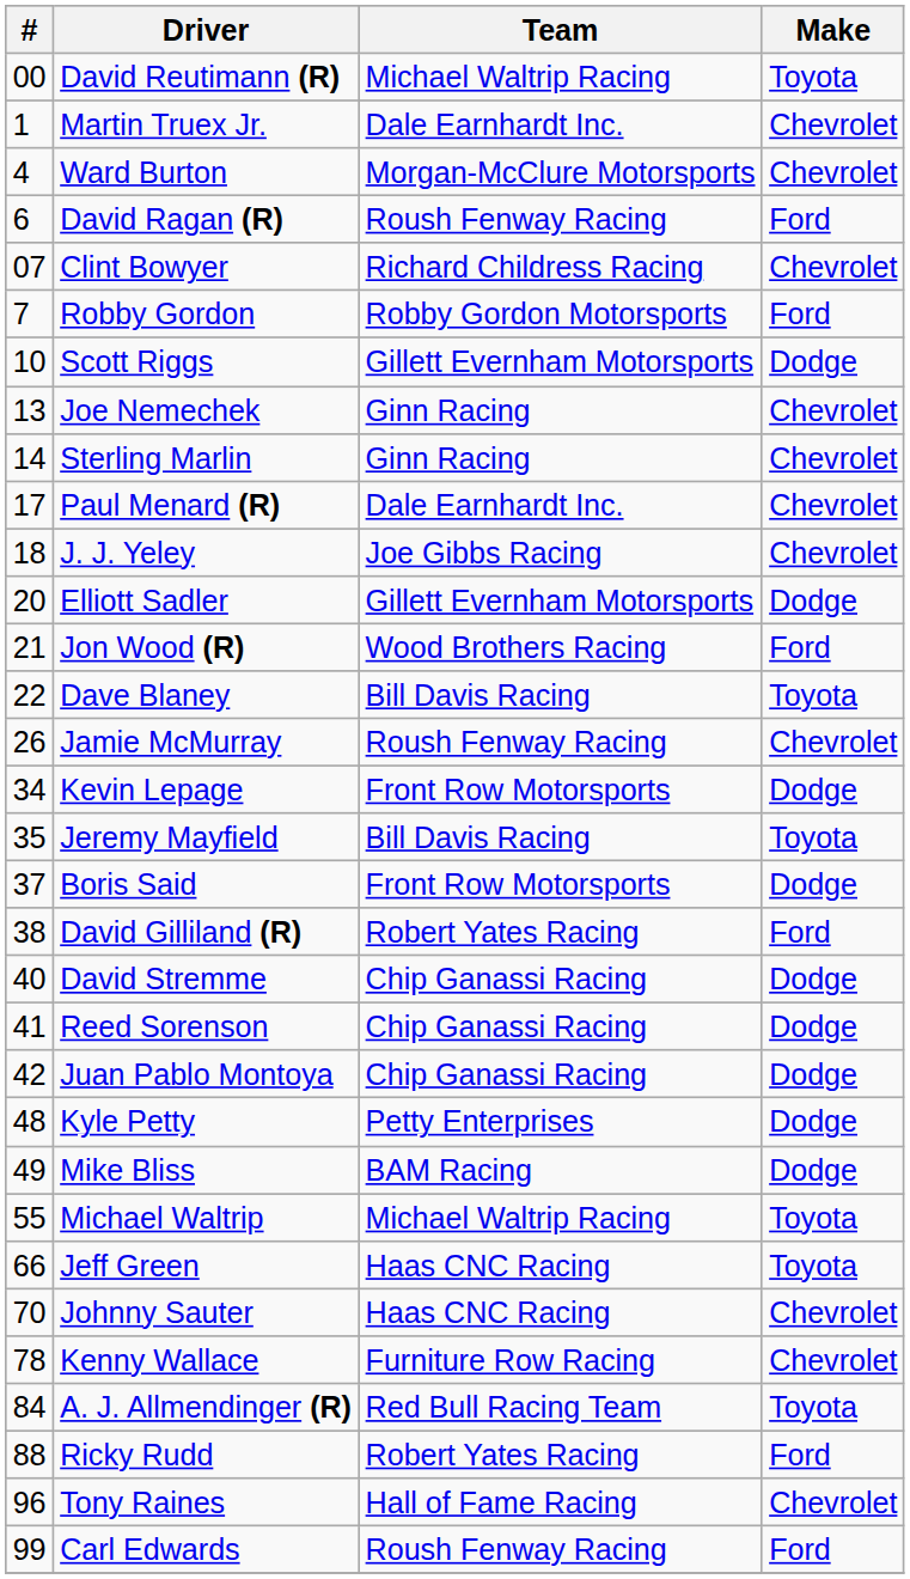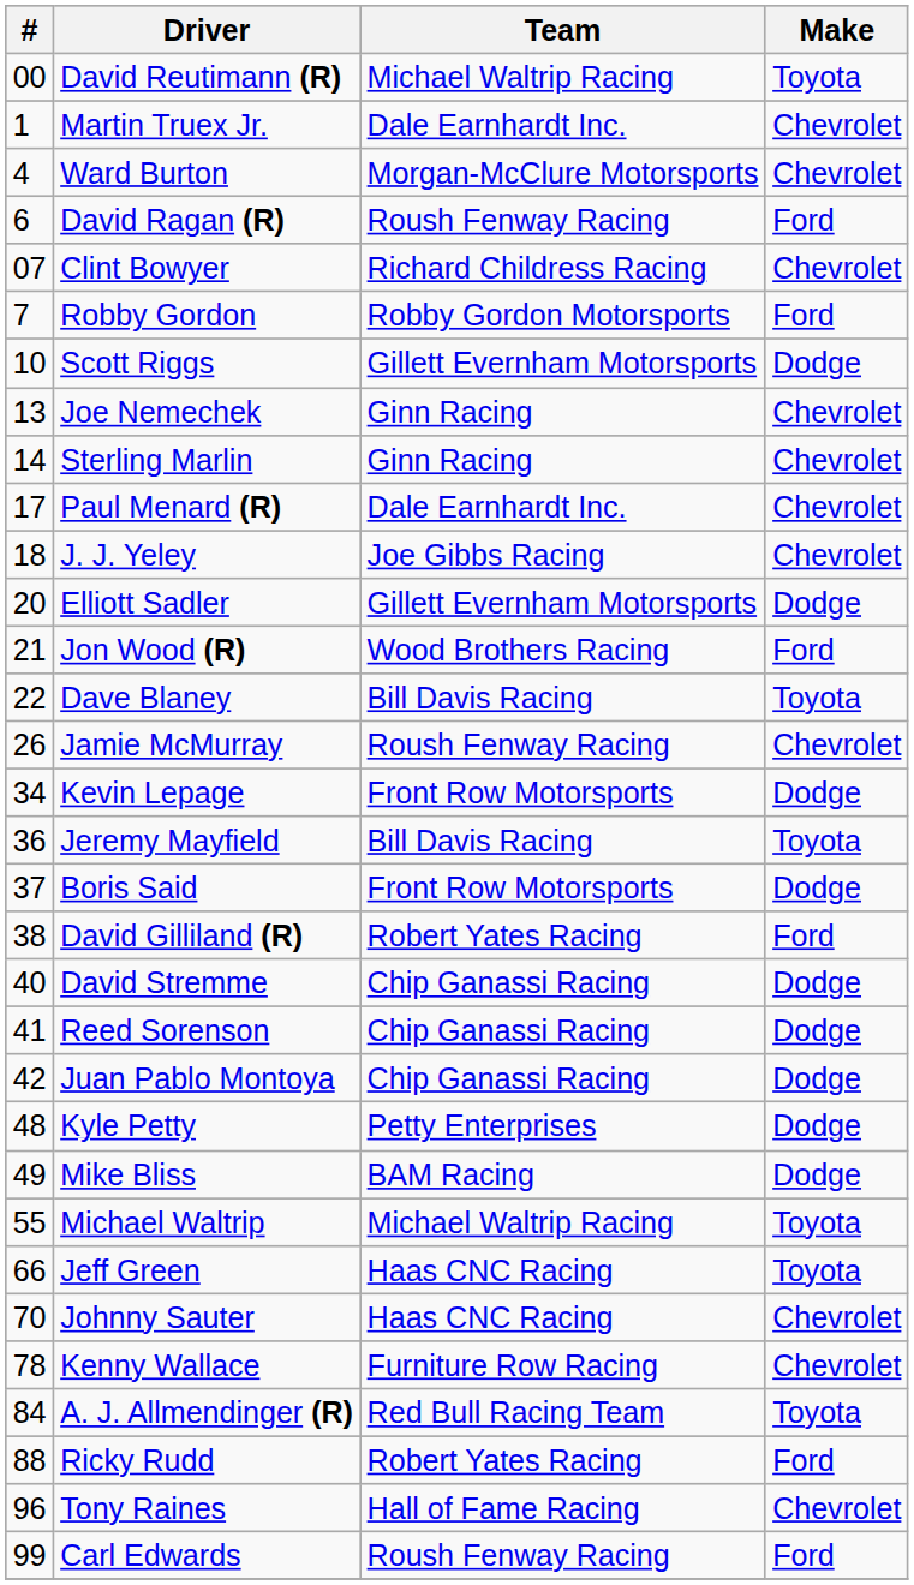Jeremy Mayfield | #: 35 -> 36
